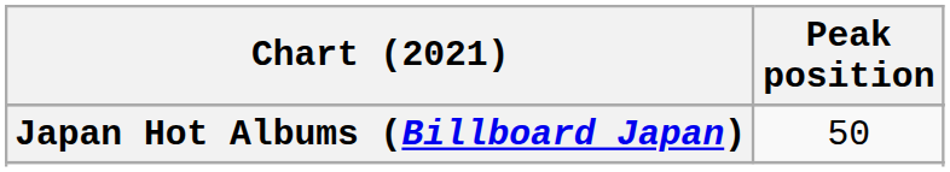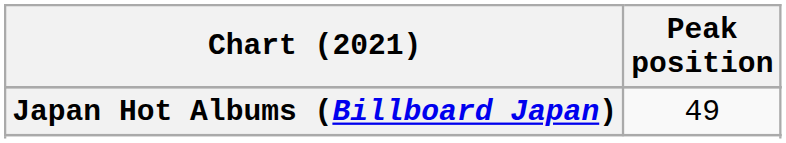Japan Hot Albums (Billboard Japan) | Peak position: 50 -> 49
